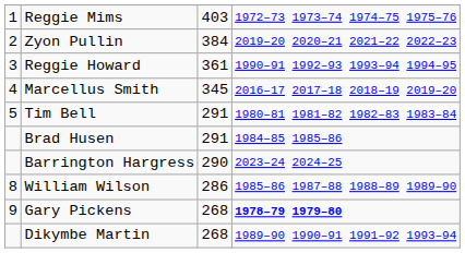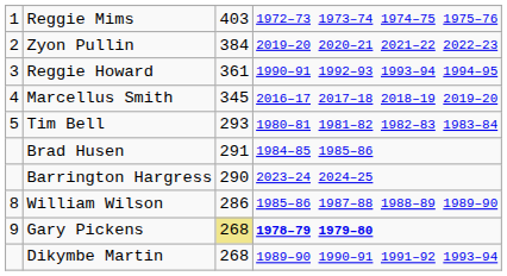Tim Bell | column 3: 291 -> 293
Gary Pickens | column 3: no background -> khaki background
